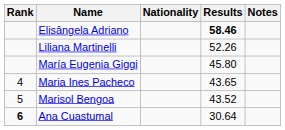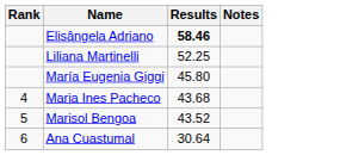- column: Nationality
Liliana Martinelli | Results: 52.26 -> 52.25
Maria Ines Pacheco | Results: 43.65 -> 43.68
Ana Cuastumal | Rank: bold -> normal
